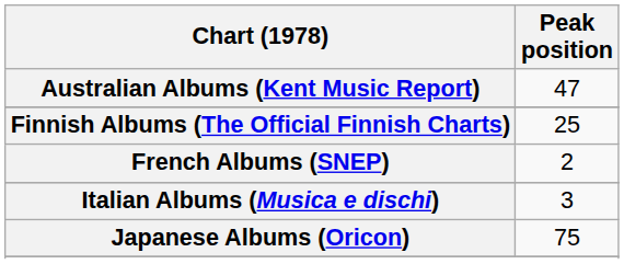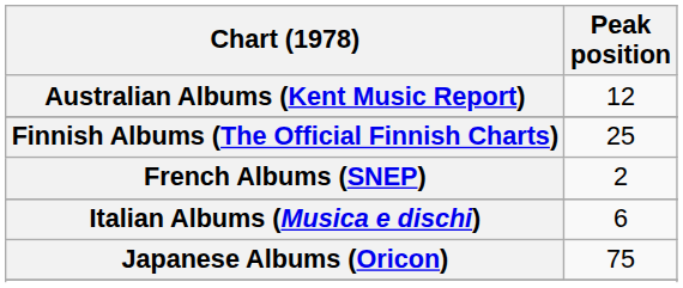Australian Albums (Kent Music Report) | Peak position: 47 -> 12
Italian Albums (Musica e dischi) | Peak position: 3 -> 6
